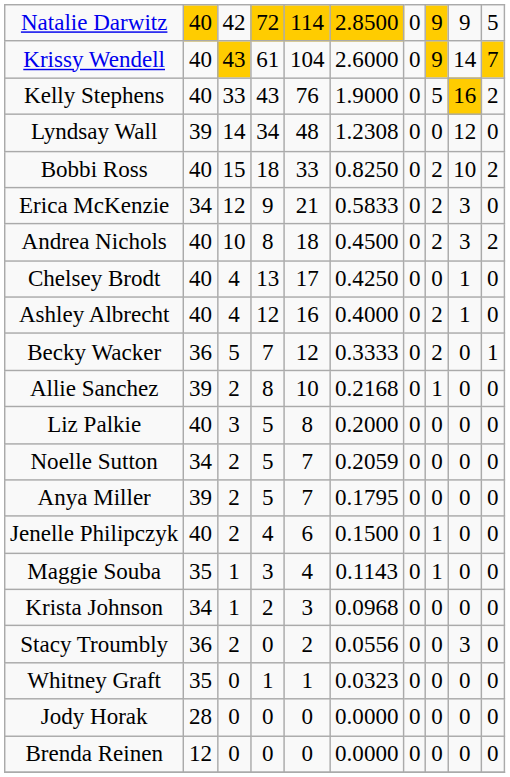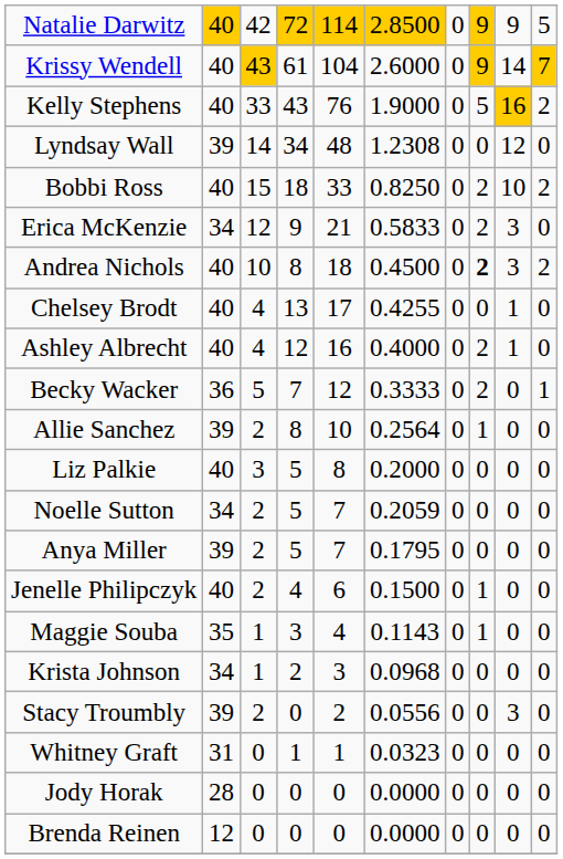Andrea Nichols | column 8: normal -> bold
Chelsey Brodt | column 6: 0.4250 -> 0.4255
Allie Sanchez | column 6: 0.2168 -> 0.2564
Stacy Troumbly | column 2: 36 -> 39
Whitney Graft | column 2: 35 -> 31
